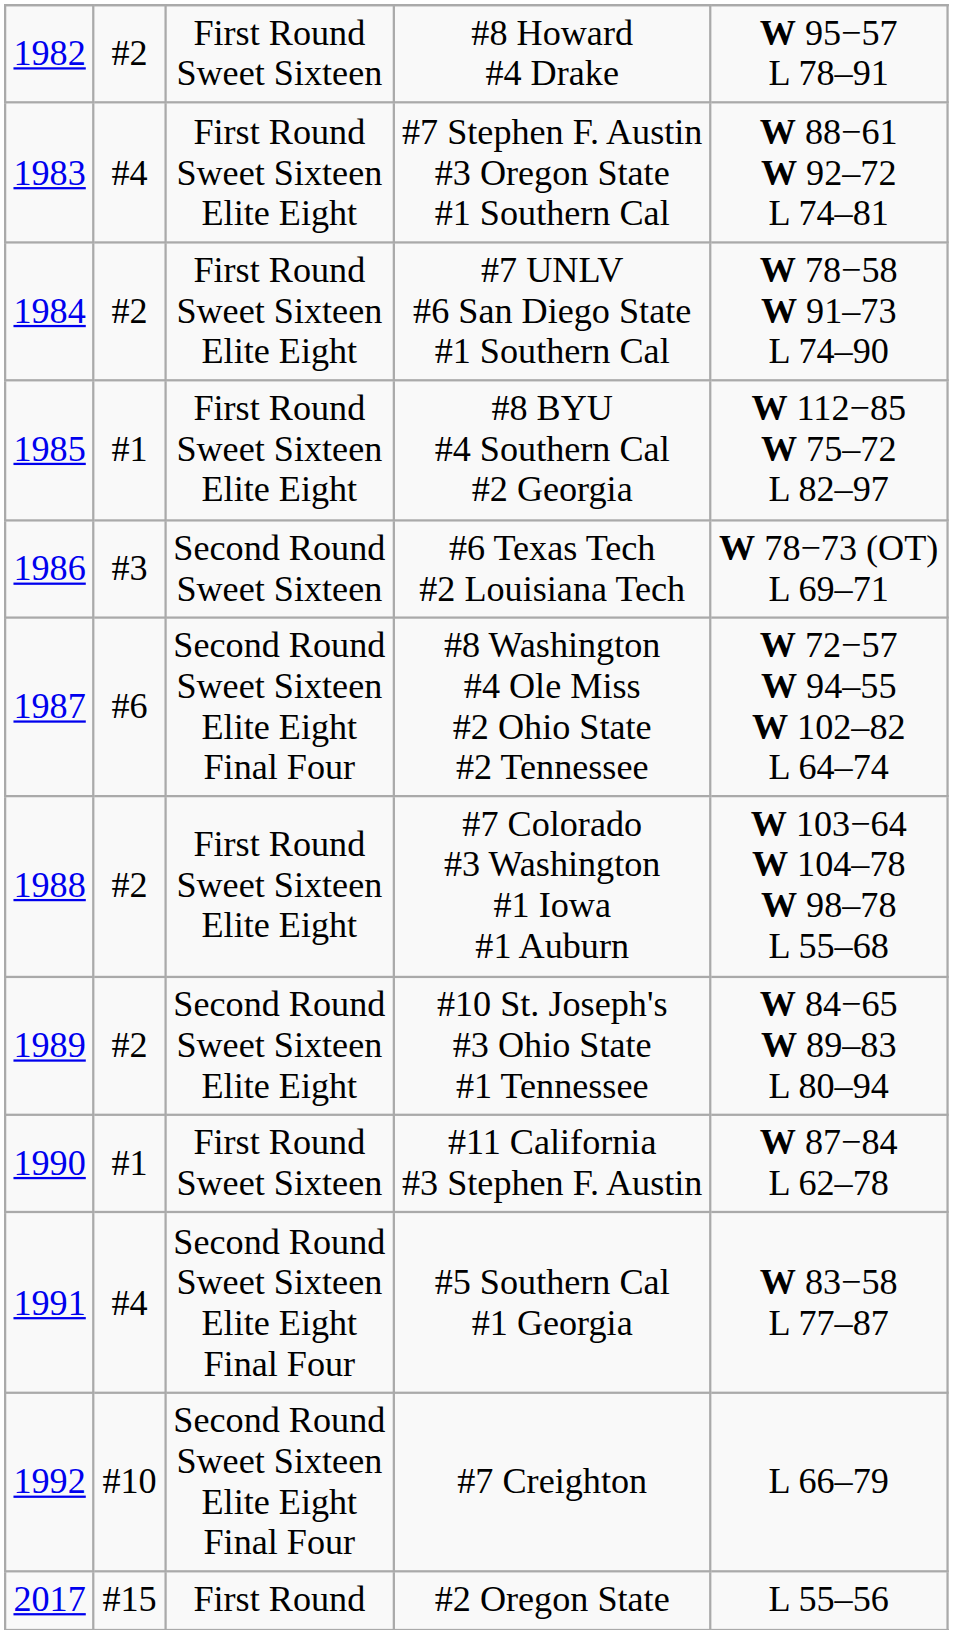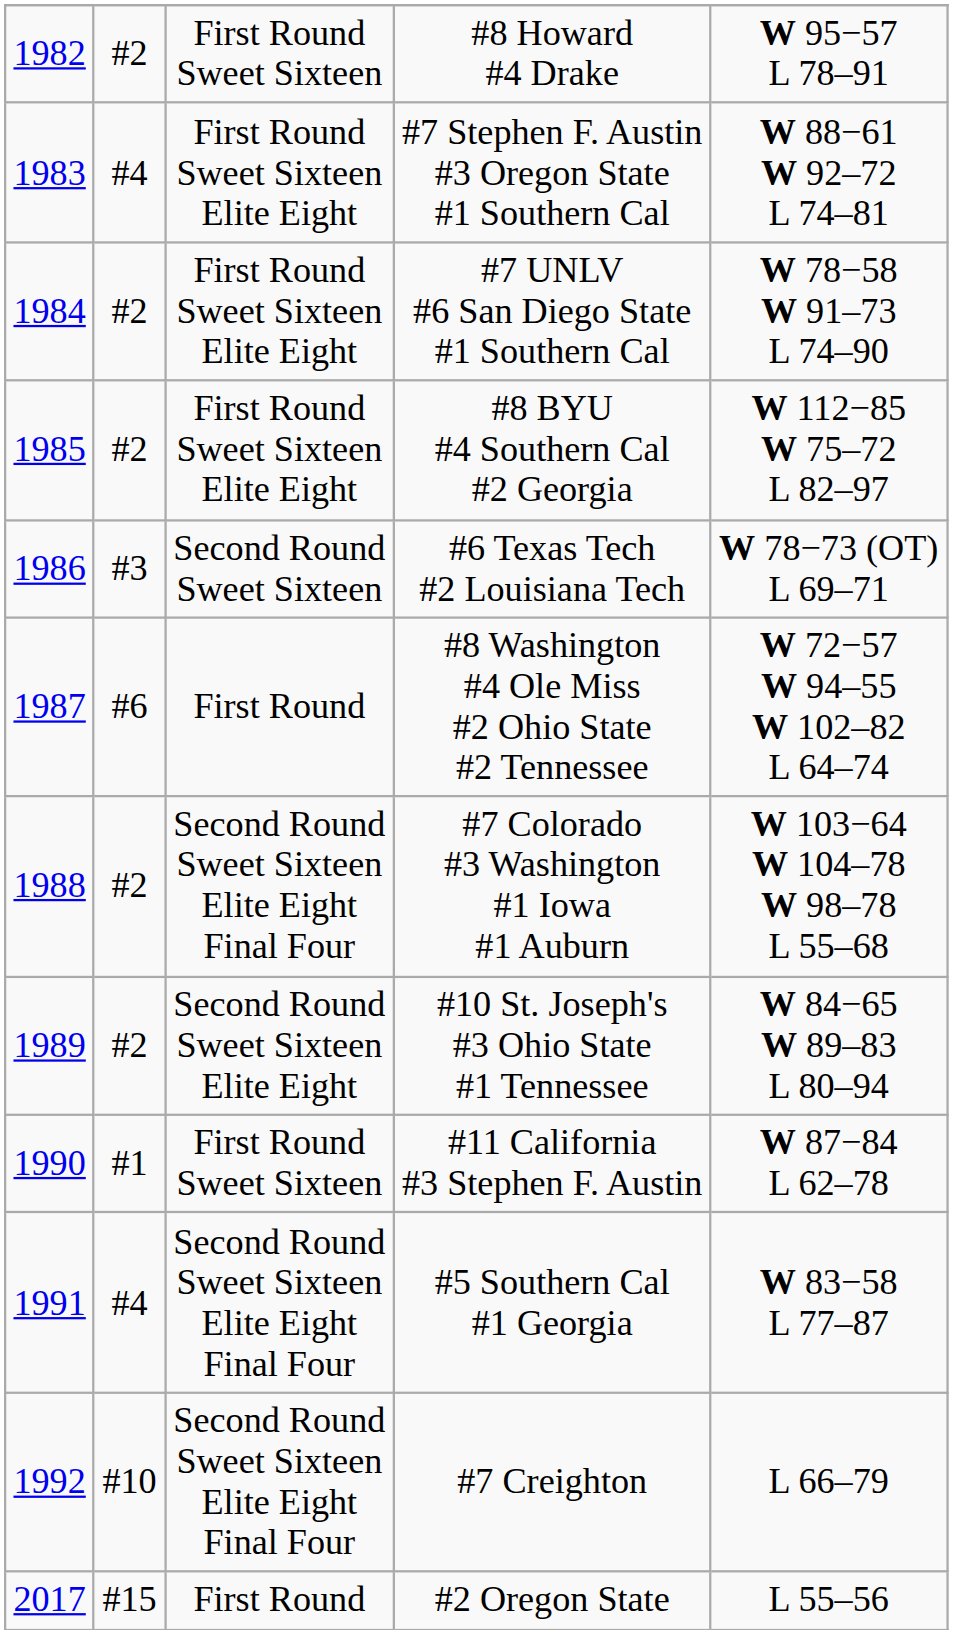#8 BYU #4 Southern Cal #2 Georgia | column 2: #1 -> #2
#8 Washington #4 Ole Miss #2 Ohio State #2 Tennessee | column 3: Second Round Sweet Sixteen Elite Eight Final Four -> First Round
#7 Colorado #3 Washington #1 Iowa #1 Auburn | column 3: First Round Sweet Sixteen Elite Eight -> Second Round Sweet Sixteen Elite Eight Final Four
